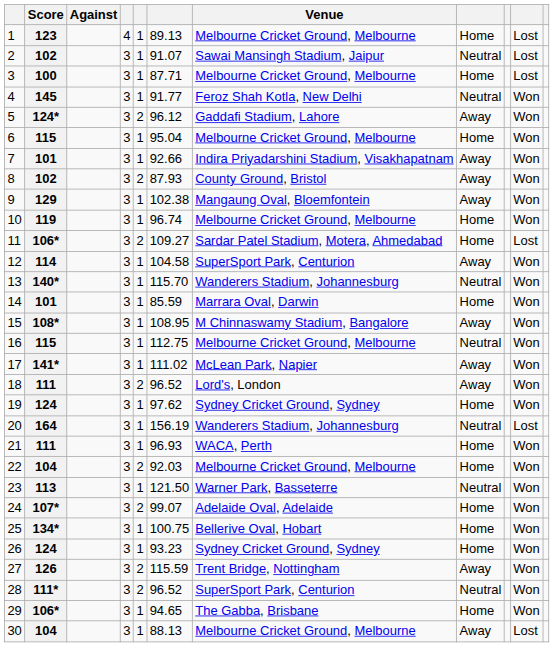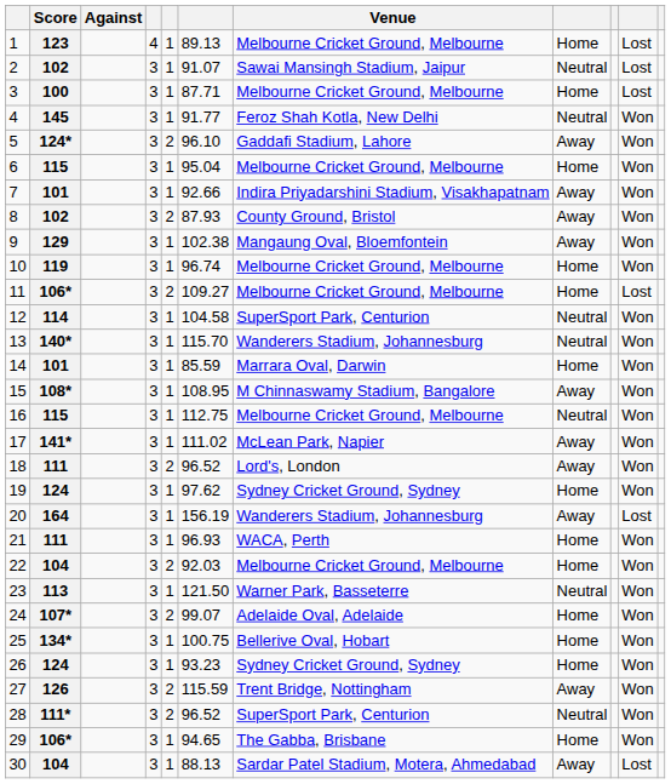5 | column 6: 96.12 -> 96.10
11 | Venue: Sardar Patel Stadium, Motera, Ahmedabad -> Melbourne Cricket Ground, Melbourne
12 | column 8: Away -> Neutral
20 | column 8: Neutral -> Away
30 | Venue: Melbourne Cricket Ground, Melbourne -> Sardar Patel Stadium, Motera, Ahmedabad
